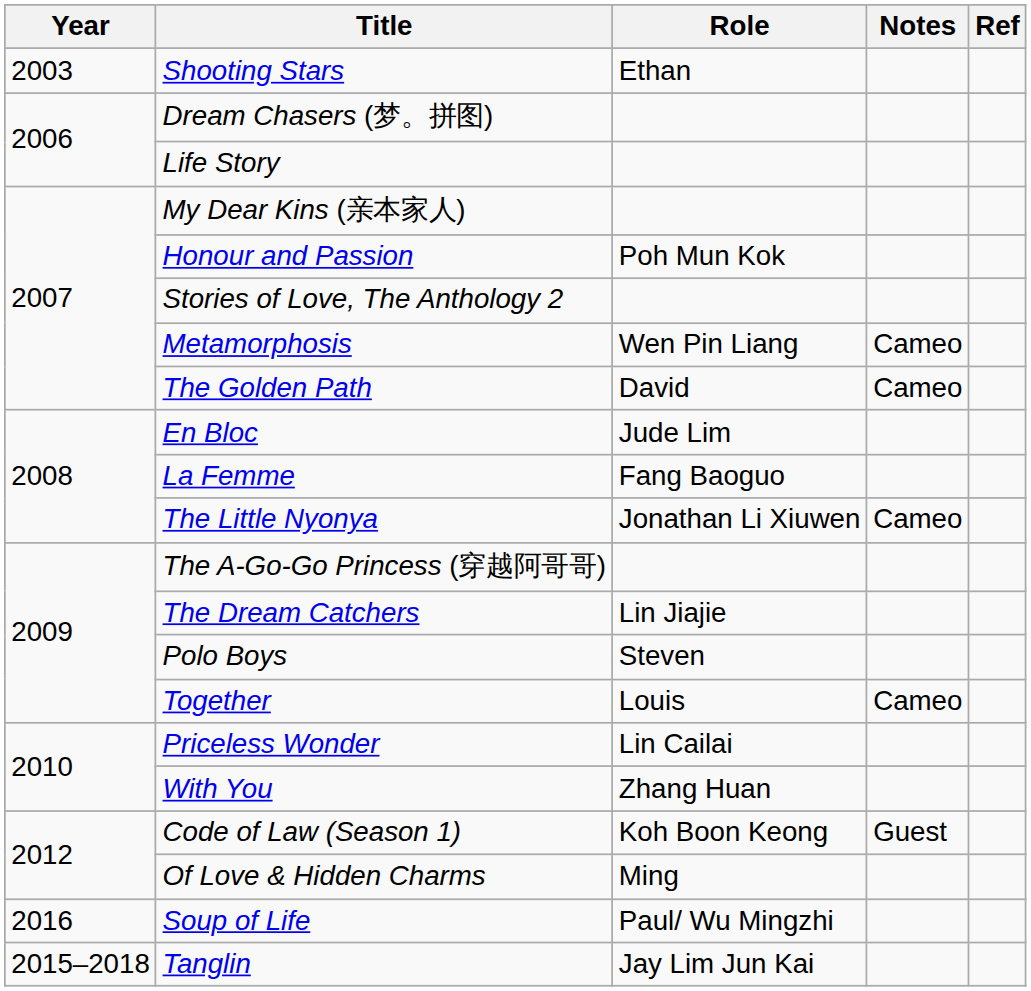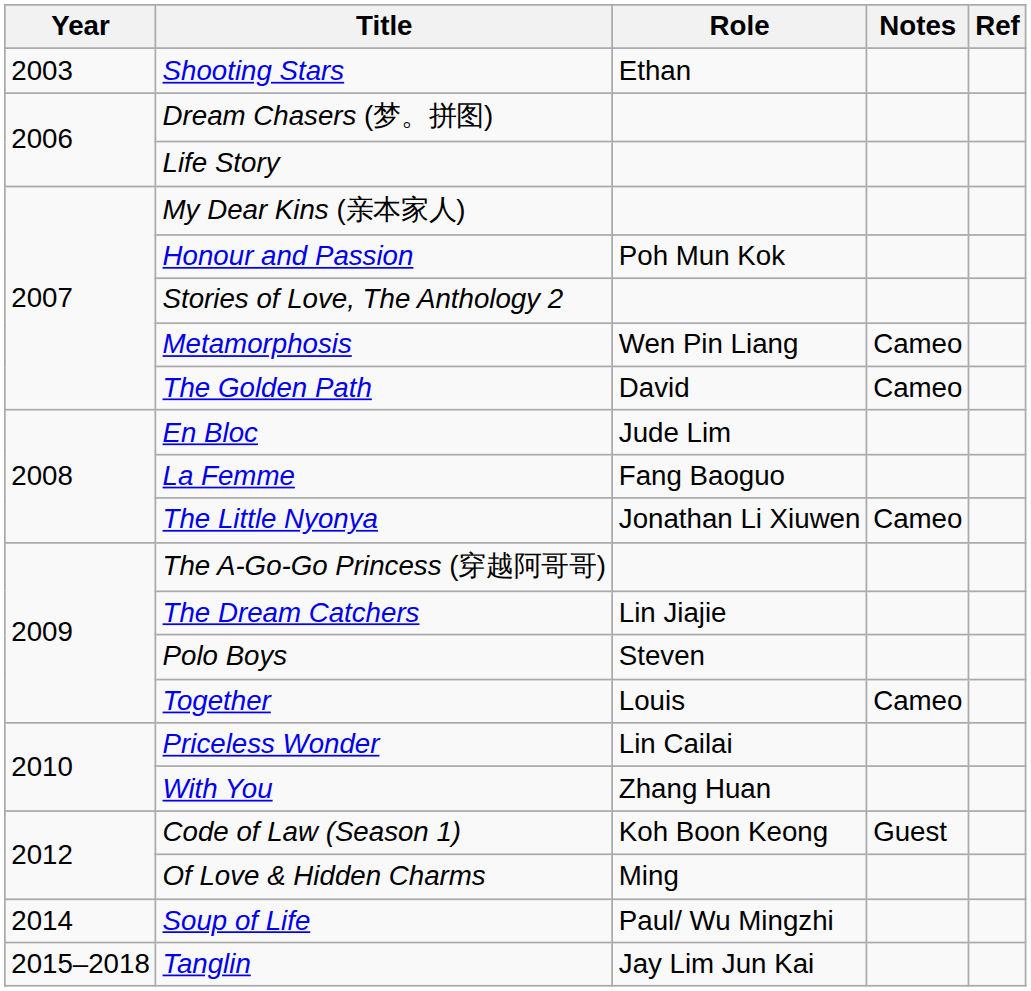Soup of Life | Year: 2016 -> 2014
